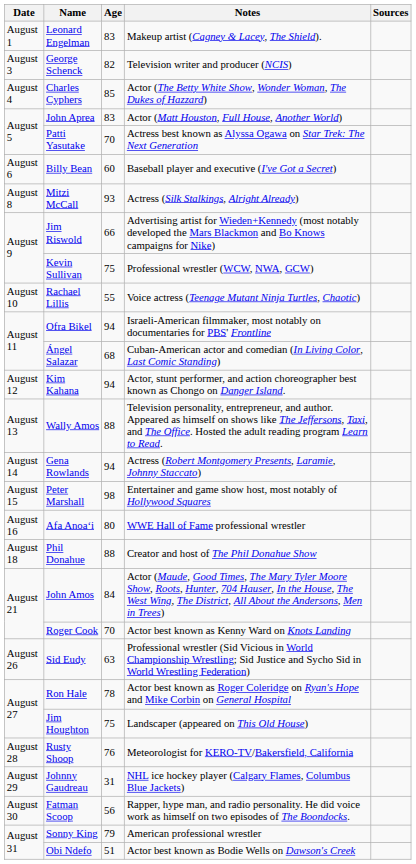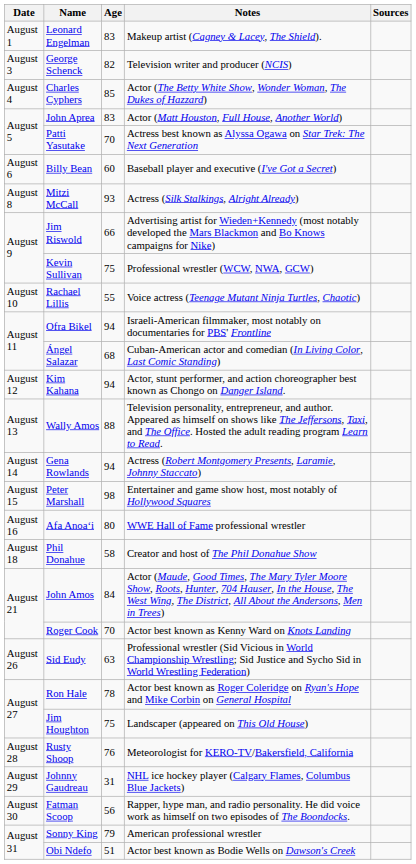Phil Donahue | Age: 88 -> 58
